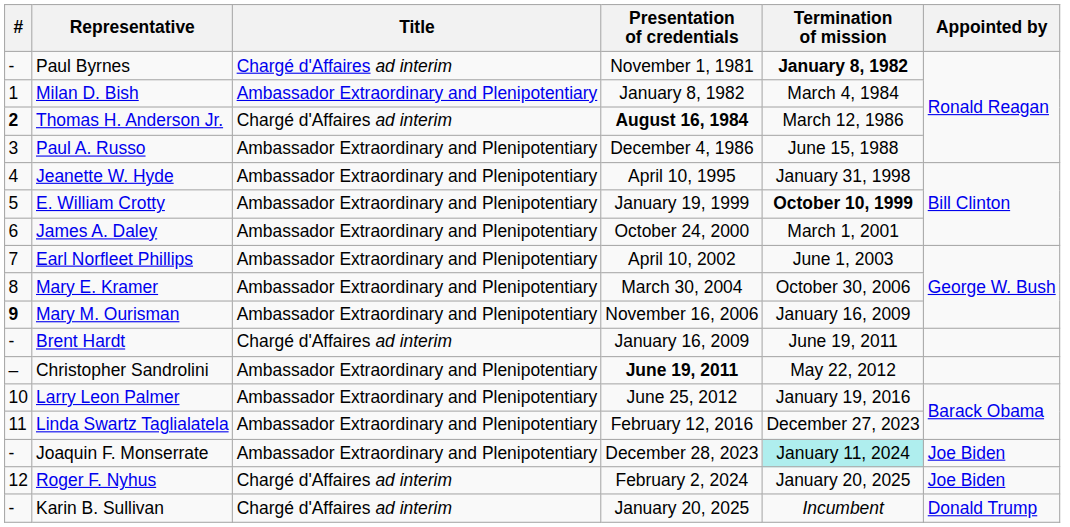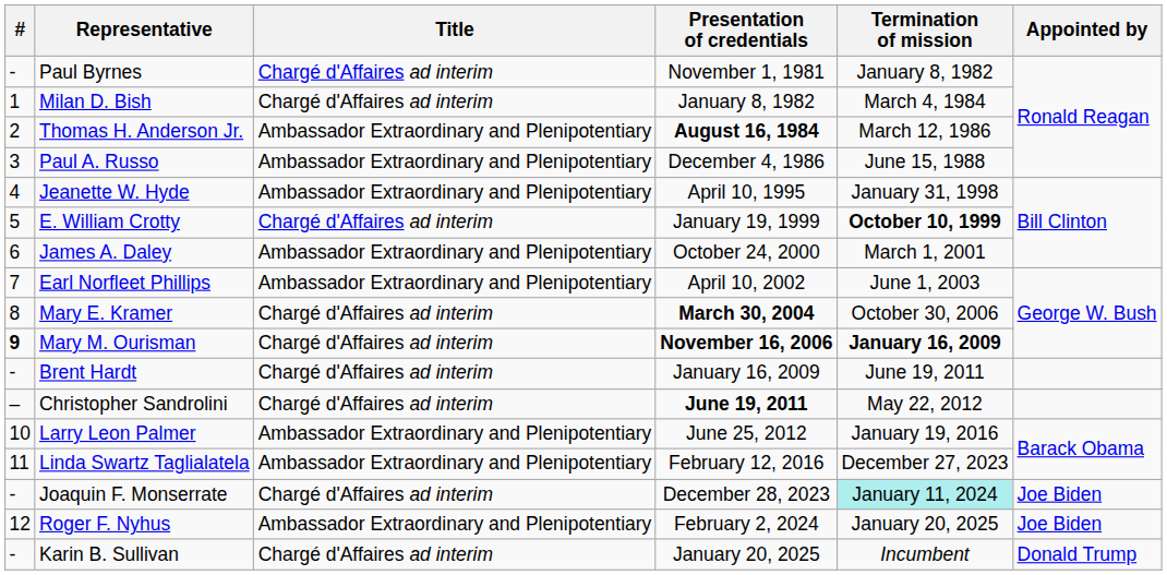Paul Byrnes | Termination of mission: bold -> normal
Milan D. Bish | Title: Ambassador Extraordinary and Plenipotentiary -> Chargé d'Affaires ad interim
Thomas H. Anderson Jr. | #: bold -> normal
Thomas H. Anderson Jr. | Title: Chargé d'Affaires ad interim -> Ambassador Extraordinary and Plenipotentiary
E. William Crotty | Title: Ambassador Extraordinary and Plenipotentiary -> Chargé d'Affaires ad interim
Mary E. Kramer | Title: Ambassador Extraordinary and Plenipotentiary -> Chargé d'Affaires ad interim
Mary E. Kramer | Presentation of credentials: normal -> bold
Mary M. Ourisman | Title: Ambassador Extraordinary and Plenipotentiary -> Chargé d'Affaires ad interim
Mary M. Ourisman | Presentation of credentials: normal -> bold
Mary M. Ourisman | Termination of mission: normal -> bold
Christopher Sandrolini | Title: Ambassador Extraordinary and Plenipotentiary -> Chargé d'Affaires ad interim
Joaquin F. Monserrate | Title: Ambassador Extraordinary and Plenipotentiary -> Chargé d'Affaires ad interim
Roger F. Nyhus | Title: Chargé d'Affaires ad interim -> Ambassador Extraordinary and Plenipotentiary
